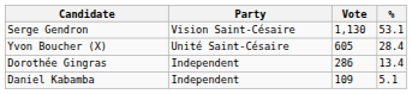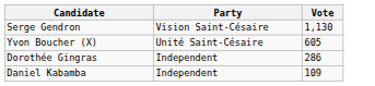- column: % | 53.1 | 28.4 | 13.4 | 5.1
